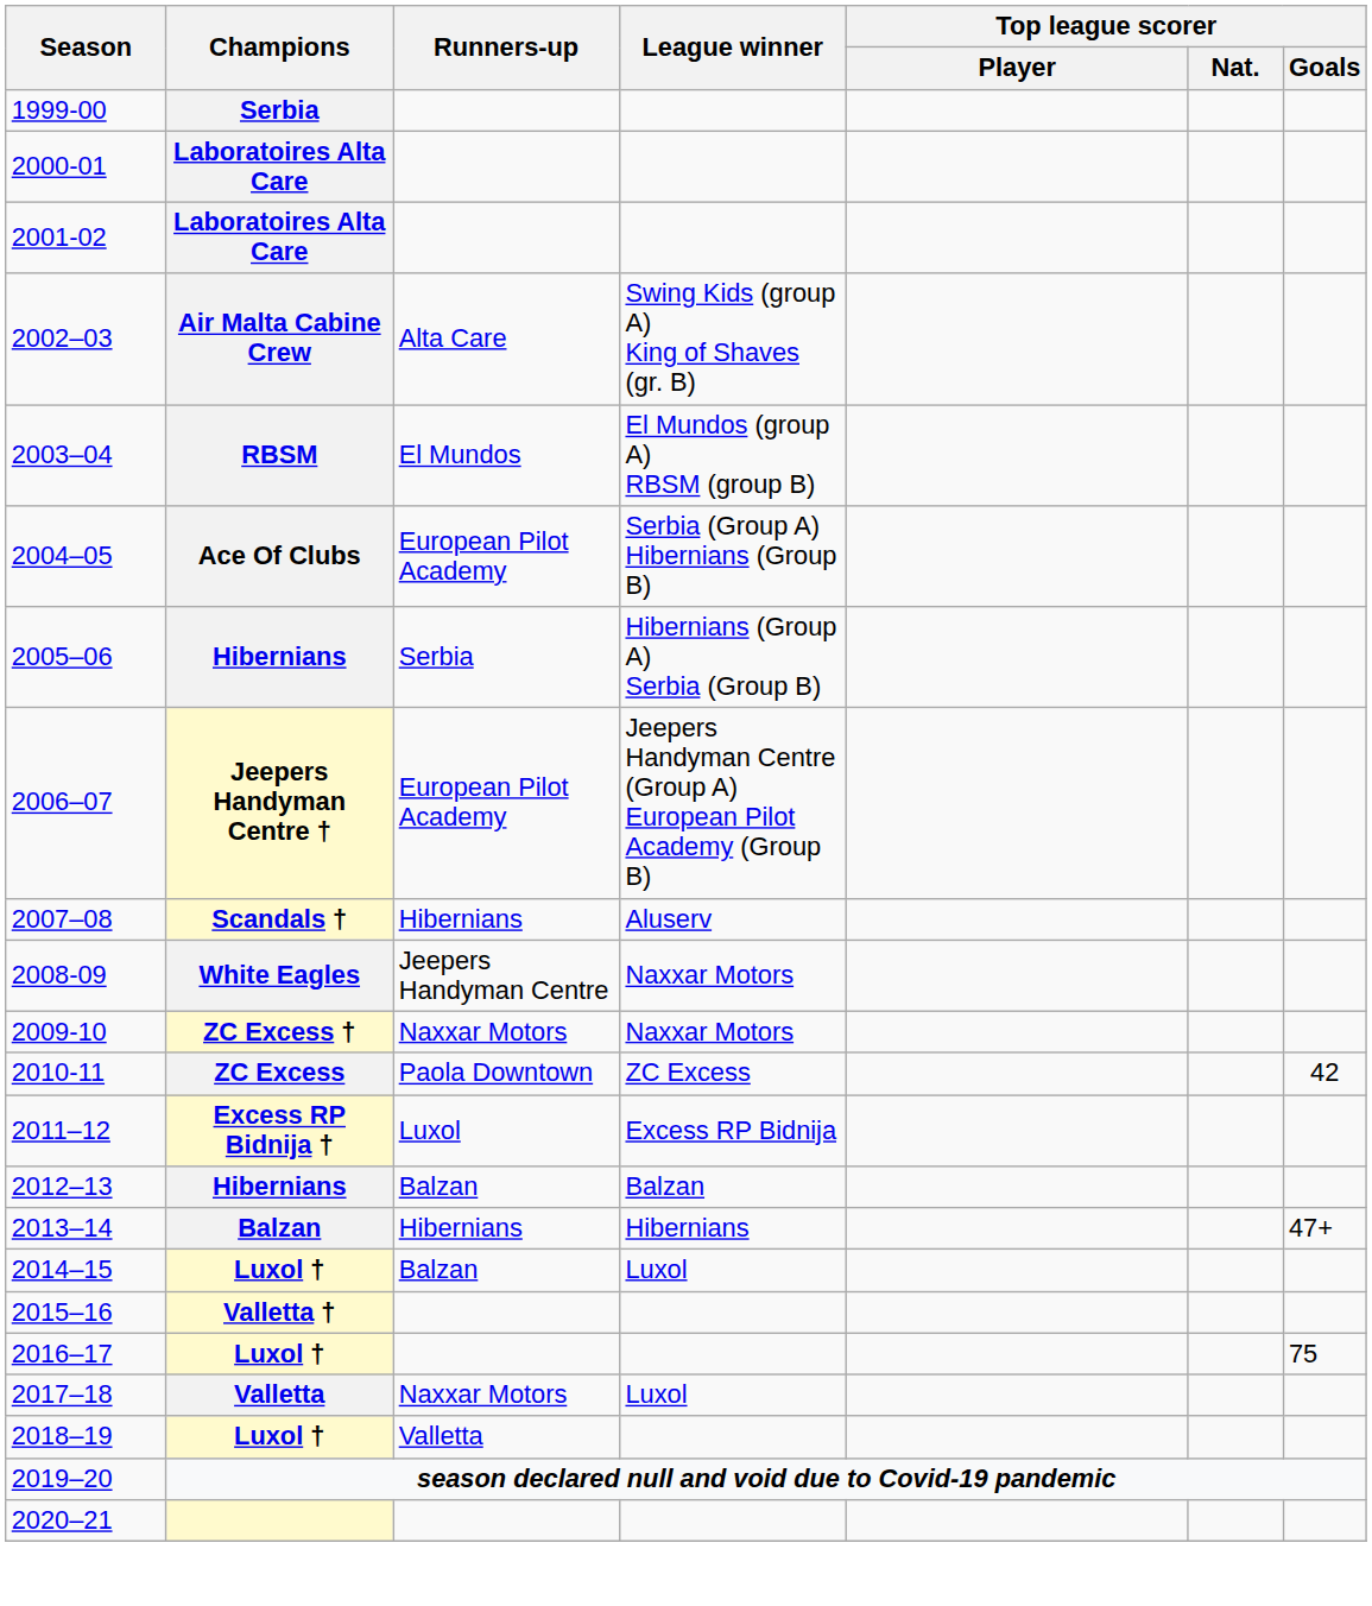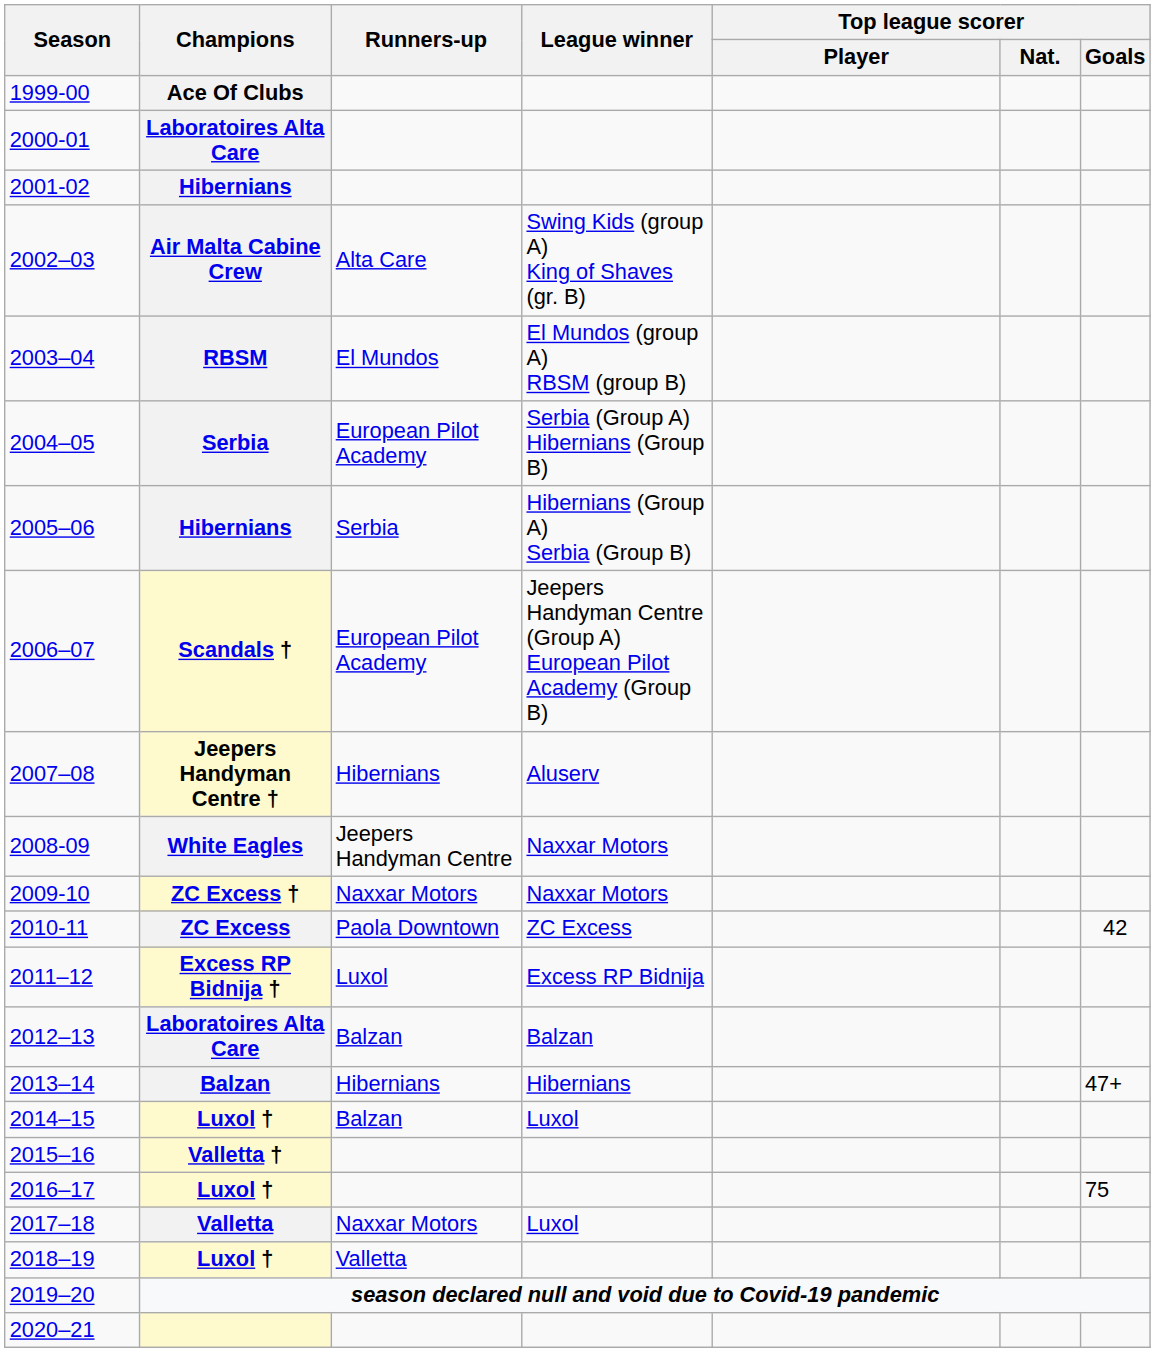1999-00 | Champions: Serbia -> Ace Of Clubs
2001-02 | Champions: Laboratoires Alta Care -> Hibernians
2004–05 | Champions: Ace Of Clubs -> Serbia
2006–07 | Champions: Jeepers Handyman Centre † -> Scandals †
2007–08 | Champions: Scandals † -> Jeepers Handyman Centre †
2012–13 | Champions: Hibernians -> Laboratoires Alta Care
